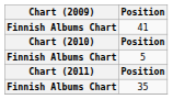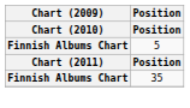- row: Finnish Albums Chart | 41
